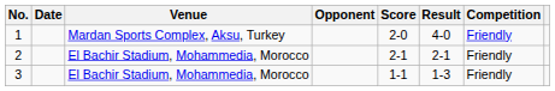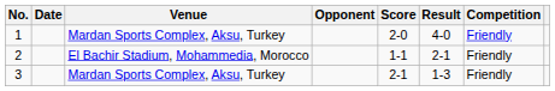2 | Score: 2-1 -> 1-1
3 | Venue: El Bachir Stadium, Mohammedia, Morocco -> Mardan Sports Complex, Aksu, Turkey
3 | Score: 1-1 -> 2-1
